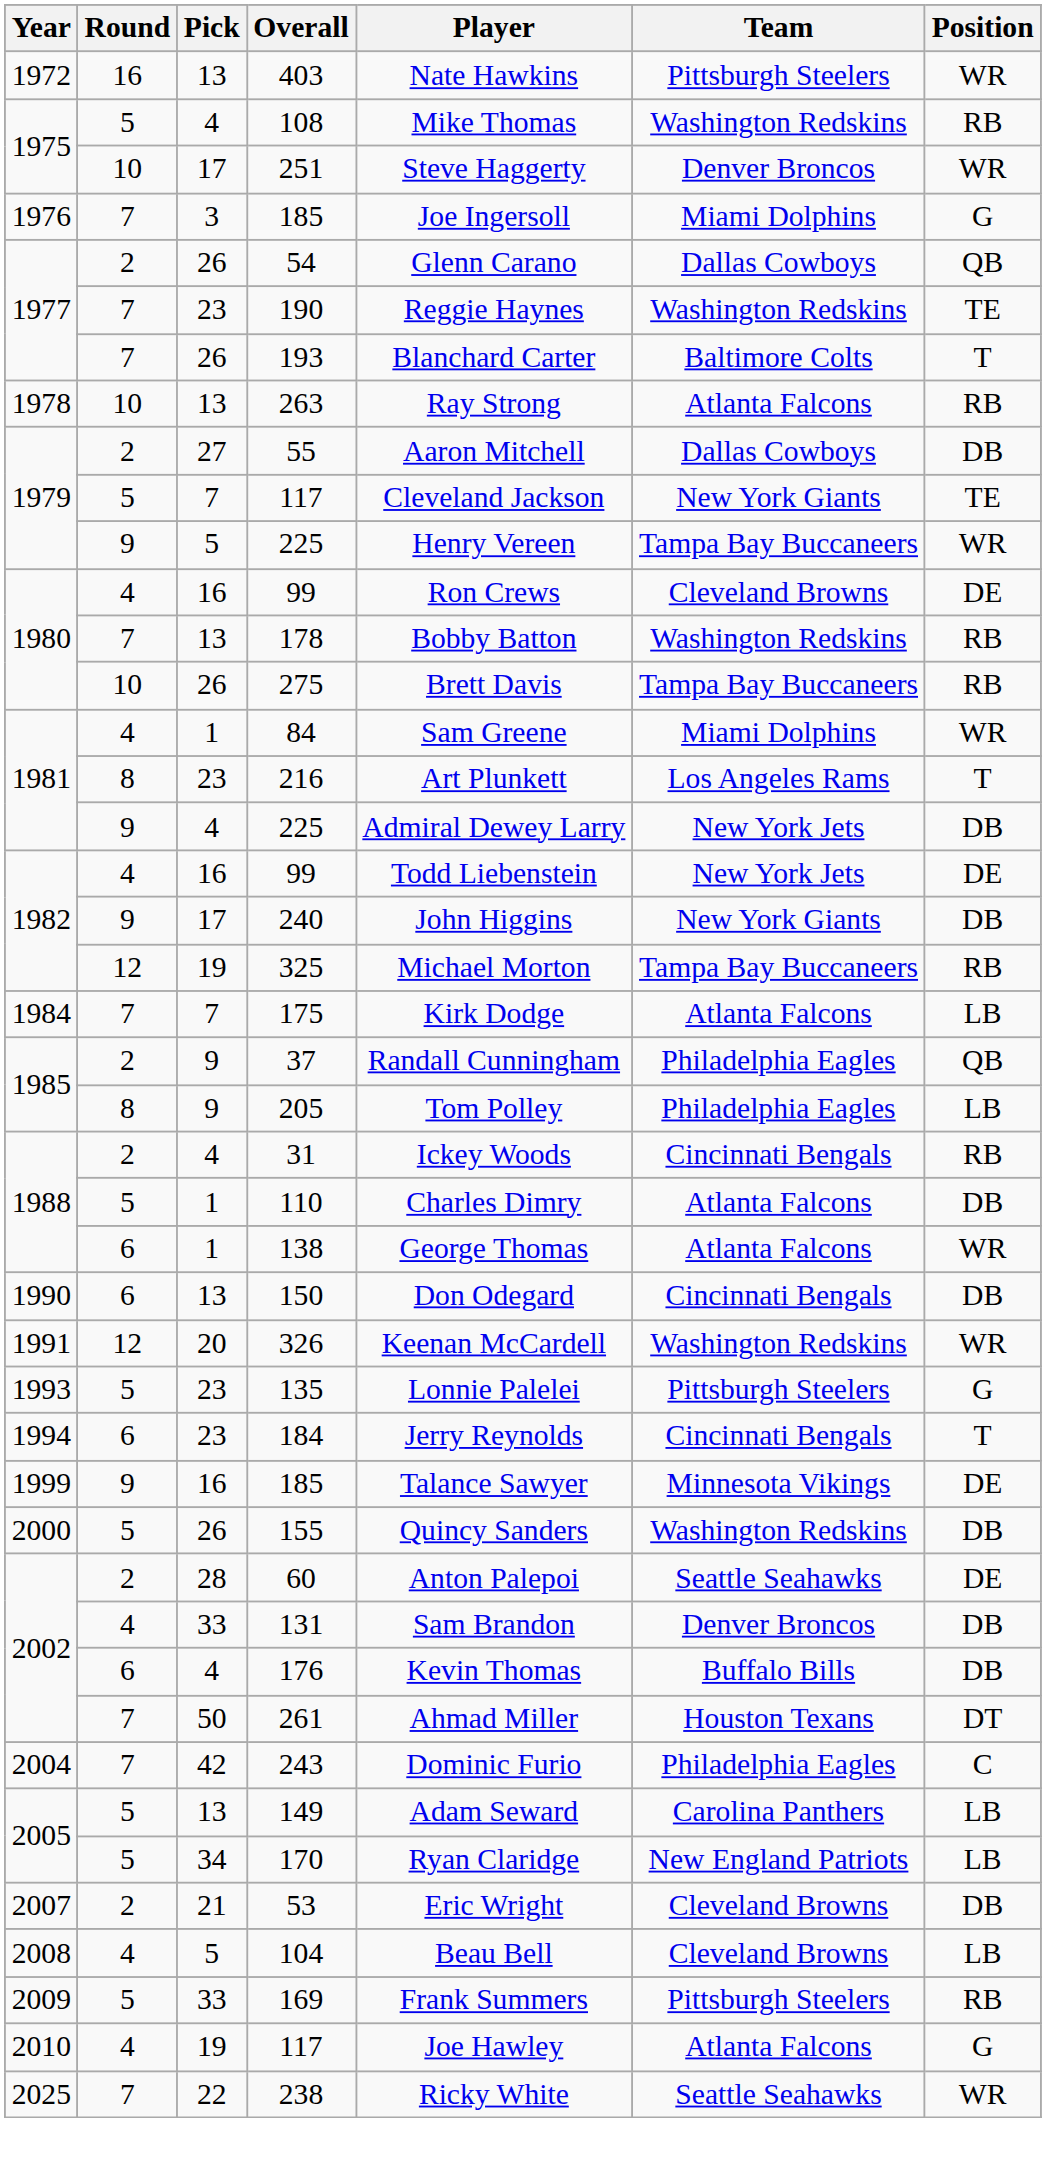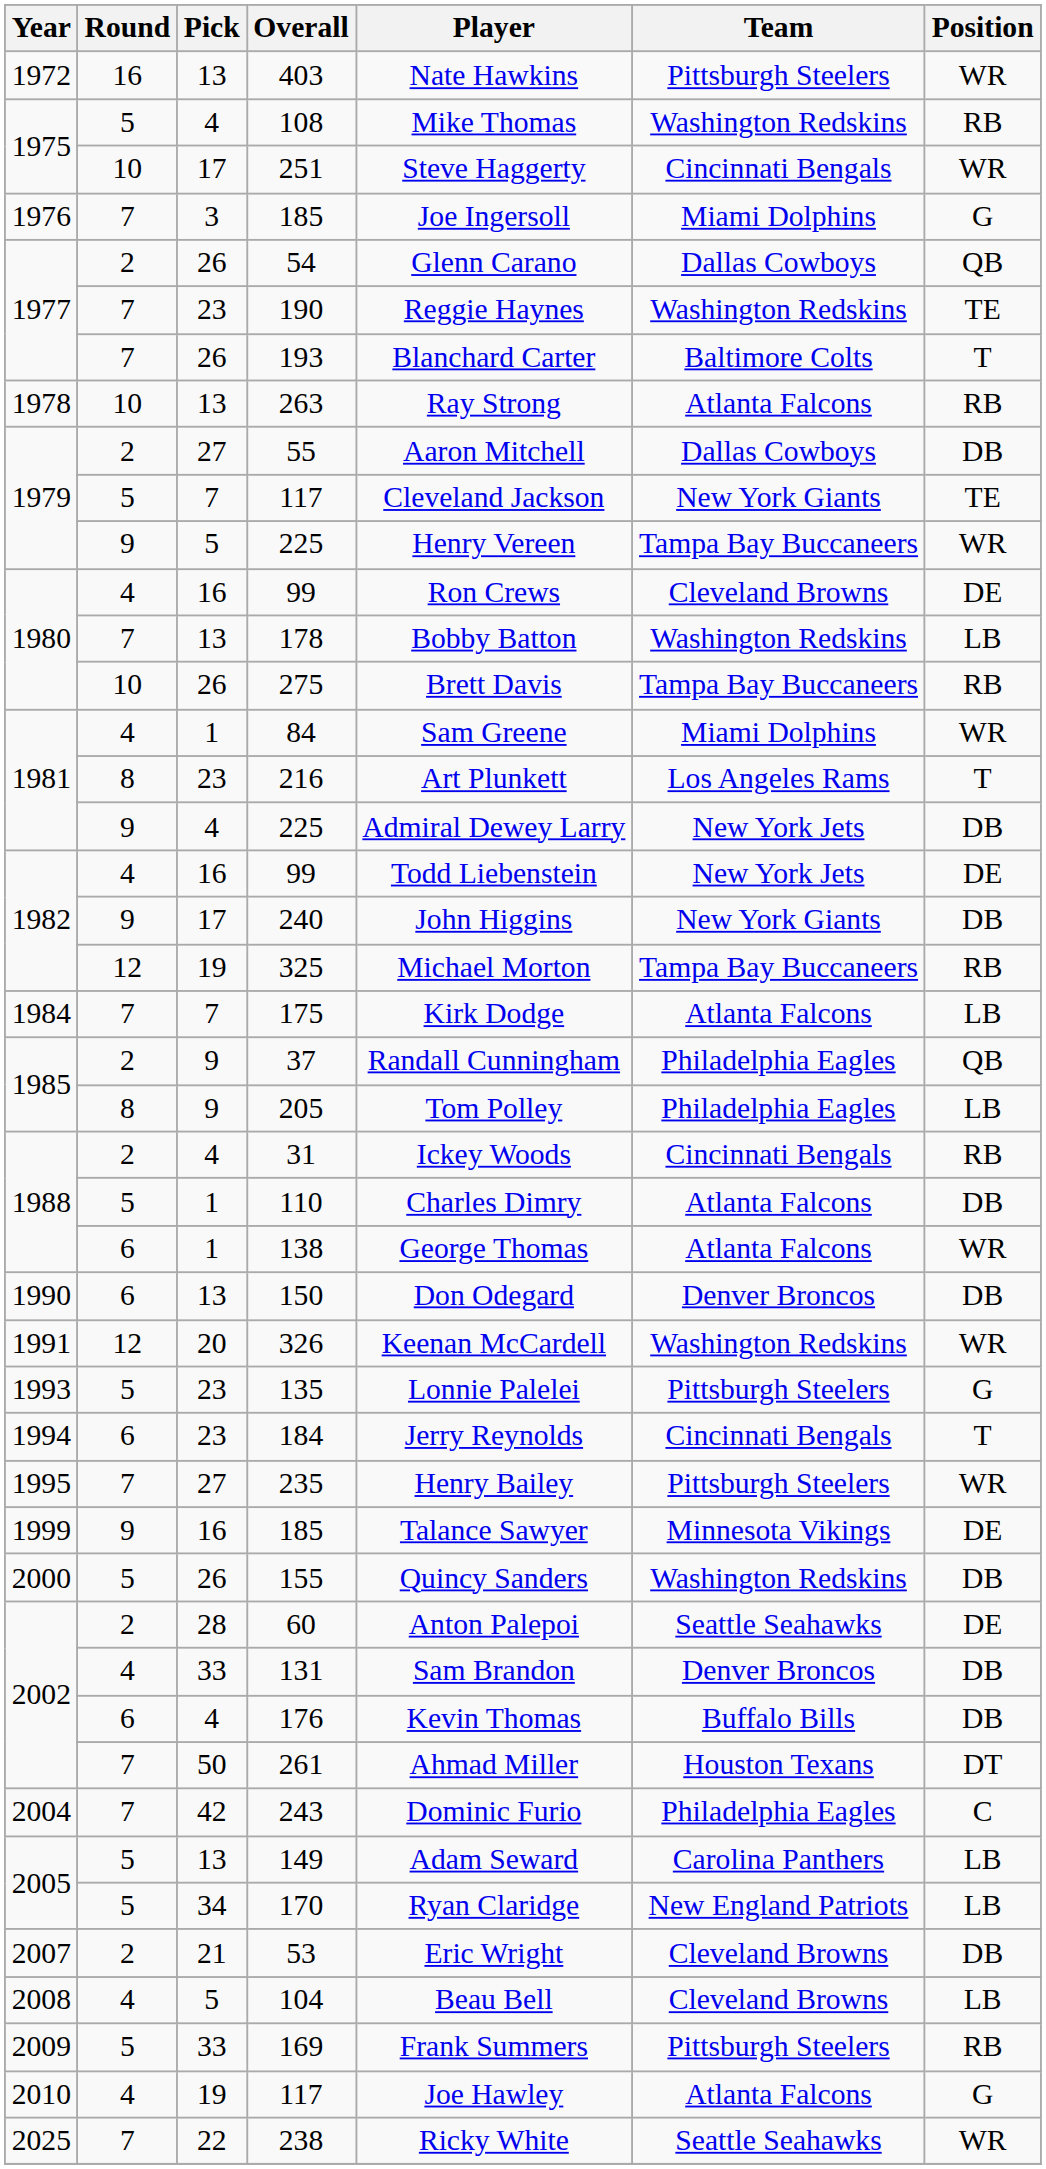251 | Team: Denver Broncos -> Cincinnati Bengals
178 | Position: RB -> LB
150 | Team: Cincinnati Bengals -> Denver Broncos
+ row: 1995 | 7 | 27 | 235 | Henry Bailey | Pittsburgh Steelers | WR
